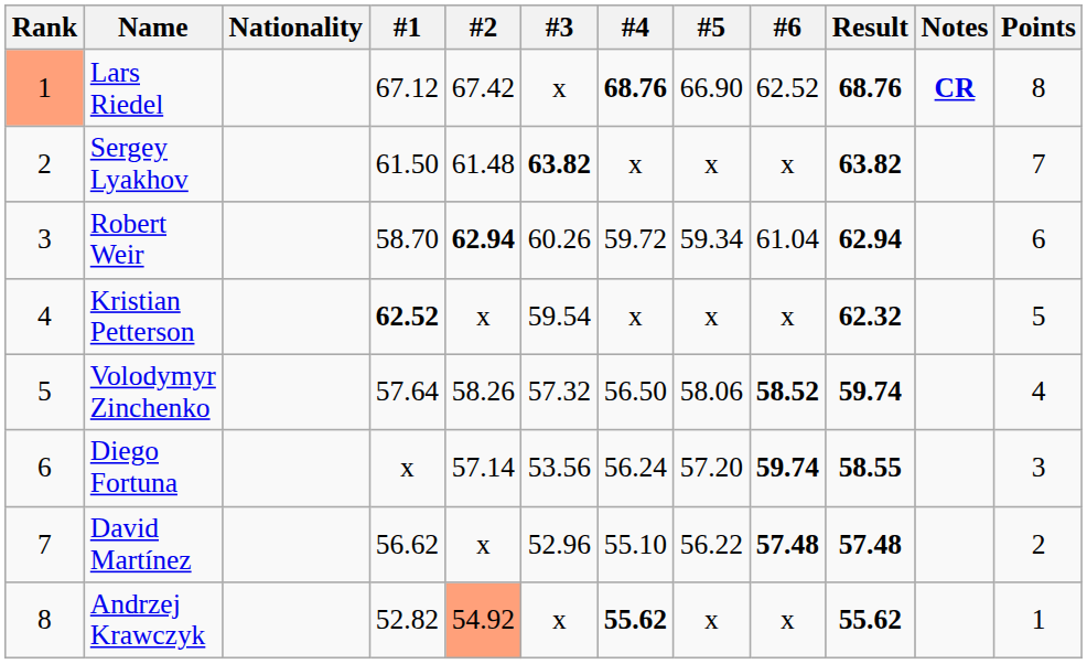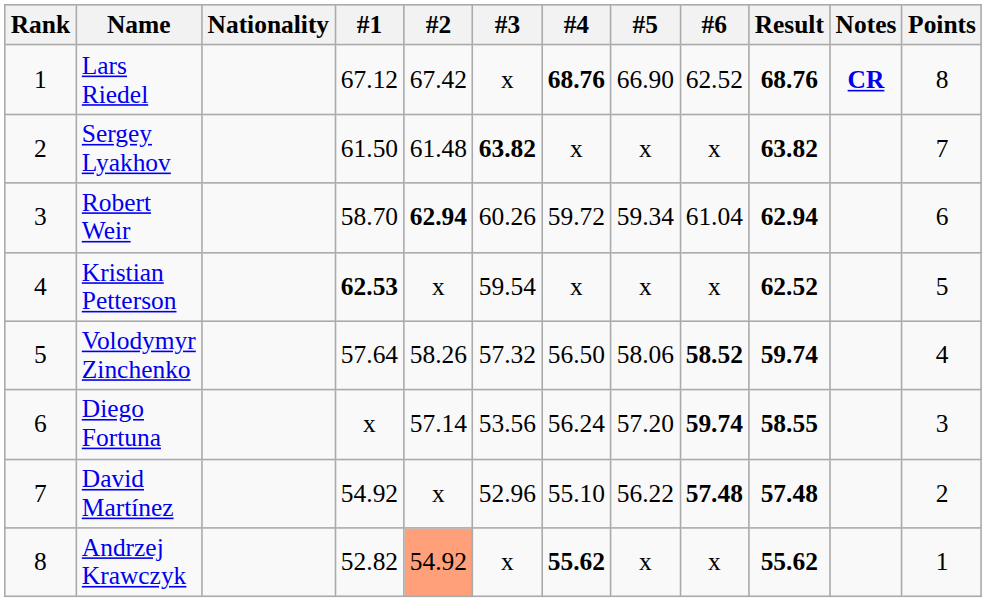Lars Riedel | Rank: lightsalmon background -> no background
Kristian Petterson | #1: 62.52 -> 62.53
Kristian Petterson | Result: 62.32 -> 62.52
David Martínez | #1: 56.62 -> 54.92
